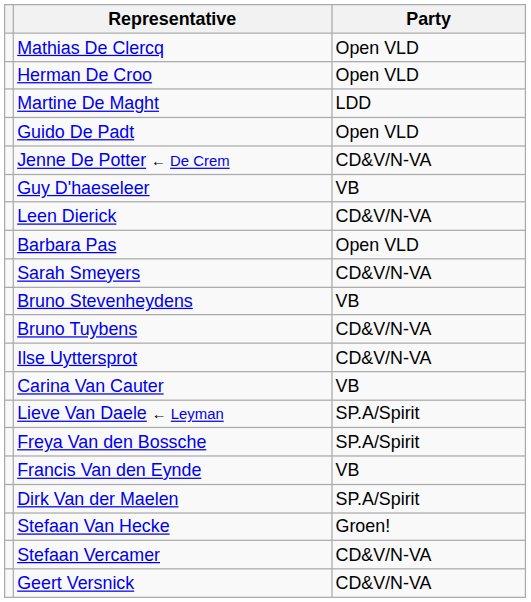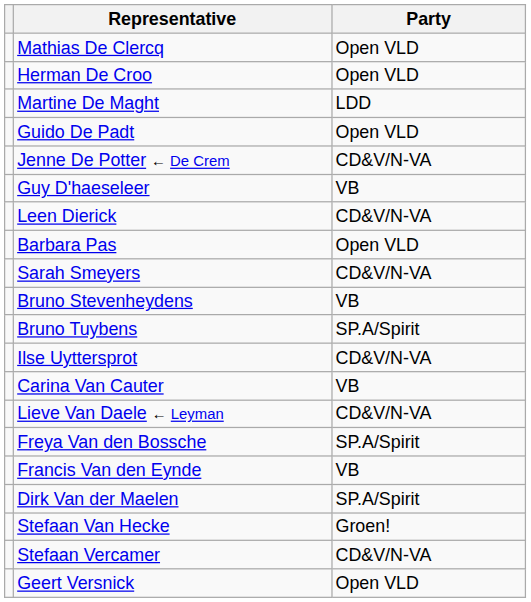Bruno Tuybens | Party: CD&V/N-VA -> SP.A/Spirit
Lieve Van Daele ← Leyman | Party: SP.A/Spirit -> CD&V/N-VA
Geert Versnick | Party: CD&V/N-VA -> Open VLD
